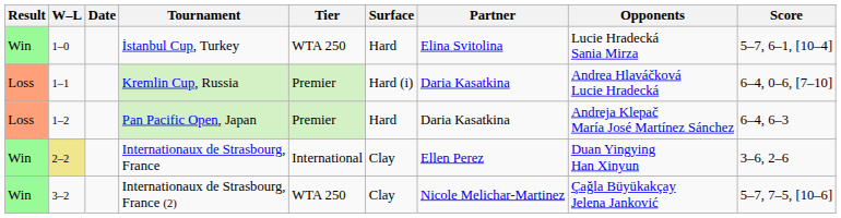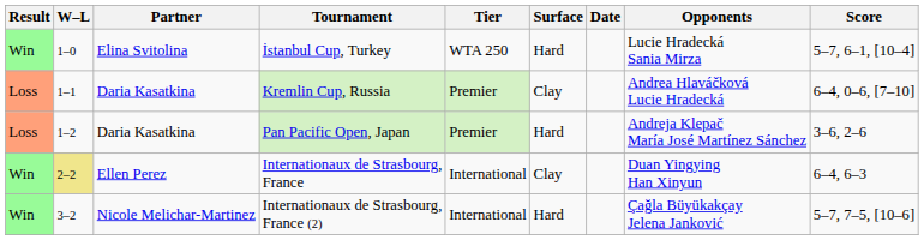columns swapped: Date <-> Partner
Kremlin Cup, Russia | Surface: Hard (i) -> Clay
Pan Pacific Open, Japan | Score: 6–4, 6–3 -> 3–6, 2–6
Internationaux de Strasbourg, France | Score: 3–6, 2–6 -> 6–4, 6–3
Internationaux de Strasbourg, France (2) | Tier: WTA 250 -> International
Internationaux de Strasbourg, France (2) | Surface: Clay -> Hard
